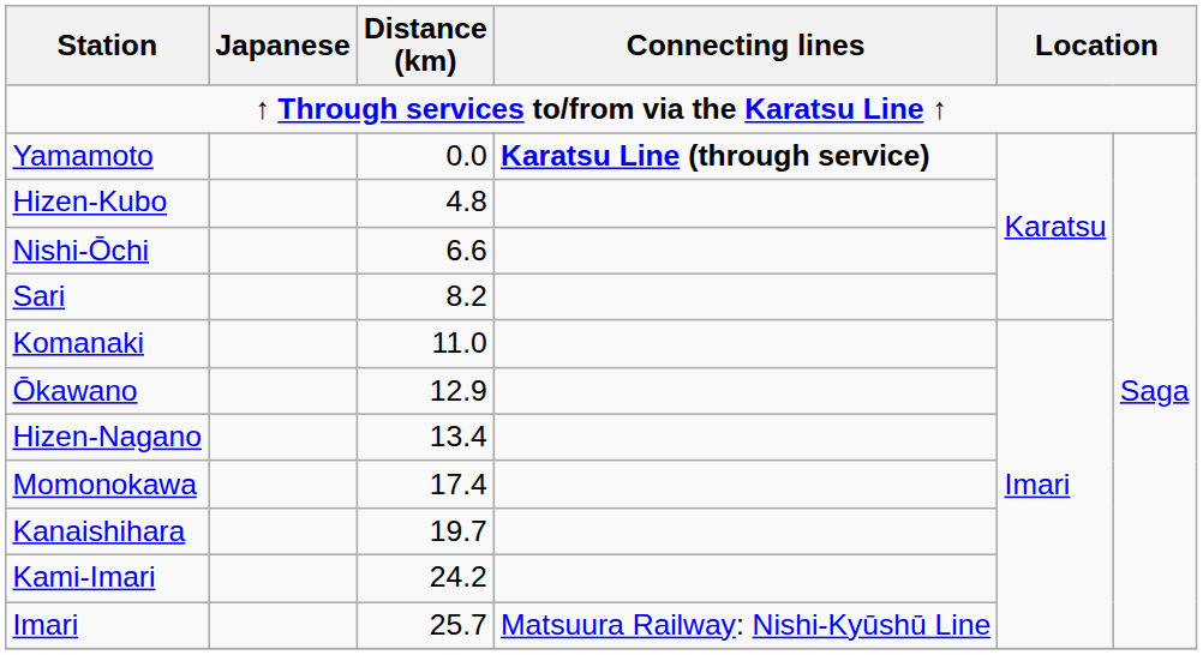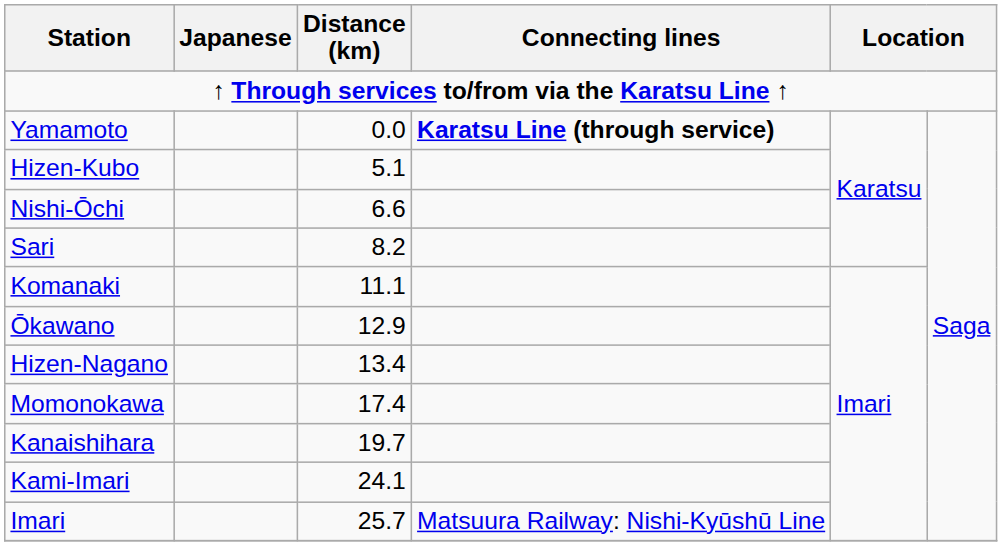Hizen-Kubo | Distance (km): 4.8 -> 5.1
Komanaki | Distance (km): 11.0 -> 11.1
Kami-Imari | Distance (km): 24.2 -> 24.1
